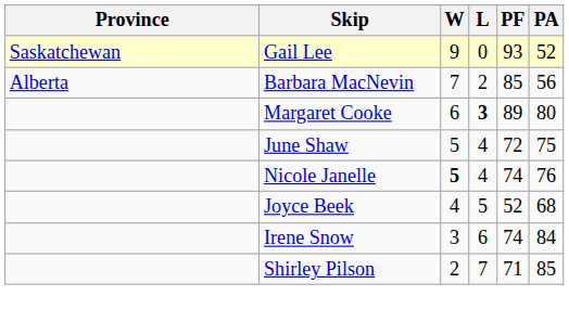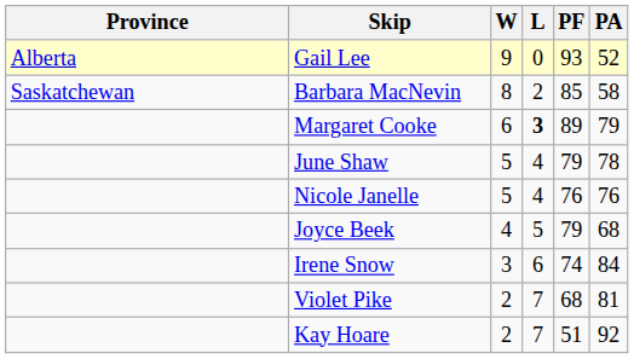Gail Lee | Province: Saskatchewan -> Alberta
Barbara MacNevin | Province: Alberta -> Saskatchewan
Barbara MacNevin | W: 7 -> 8
Barbara MacNevin | PA: 56 -> 58
Margaret Cooke | PA: 80 -> 79
June Shaw | PF: 72 -> 79
June Shaw | PA: 75 -> 78
Nicole Janelle | W: bold -> normal
Nicole Janelle | PF: 74 -> 76
Joyce Beek | PF: 52 -> 79
+ row: Violet Pike | 2 | 7 | 68 | 81
+ row: Kay Hoare | 2 | 7 | 51 | 92
- row: Shirley Pilson | 2 | 7 | 71 | 85
